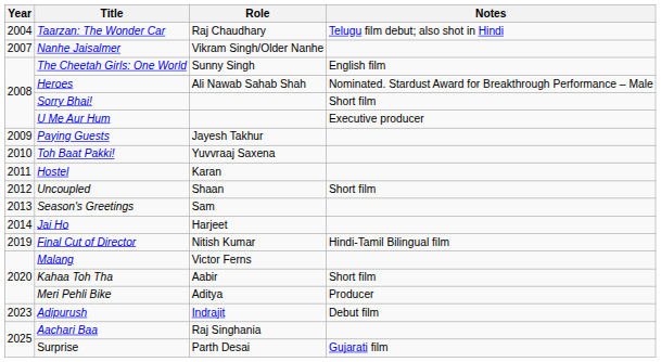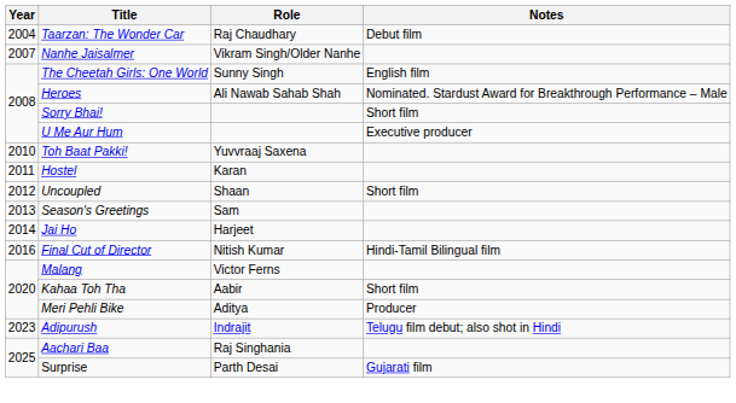Taarzan: The Wonder Car | Notes: Telugu film debut; also shot in Hindi -> Debut film
- row: 2009 | Paying Guests | Jayesh Takhur
Final Cut of Director | Year: 2019 -> 2016
Adipurush | Notes: Debut film -> Telugu film debut; also shot in Hindi
